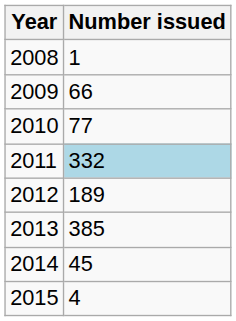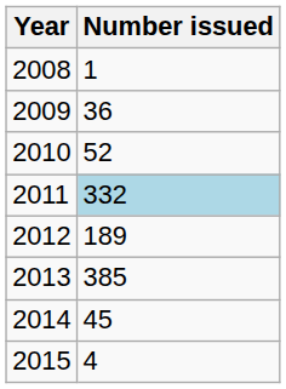2009 | Number issued: 66 -> 36
2010 | Number issued: 77 -> 52
